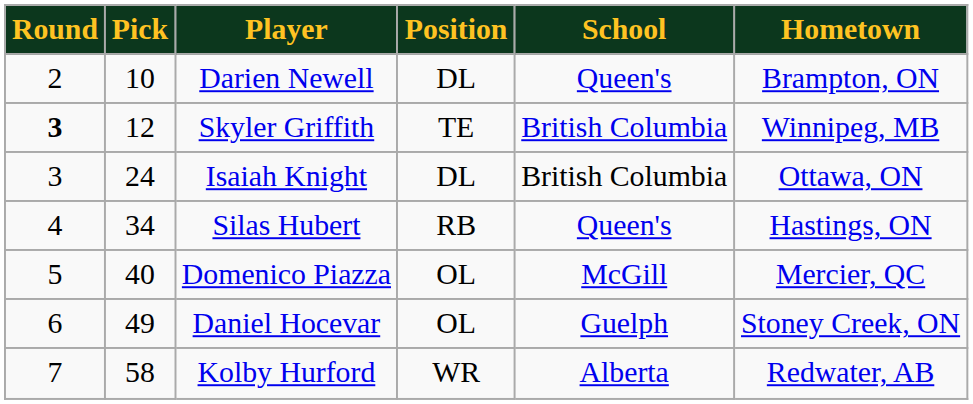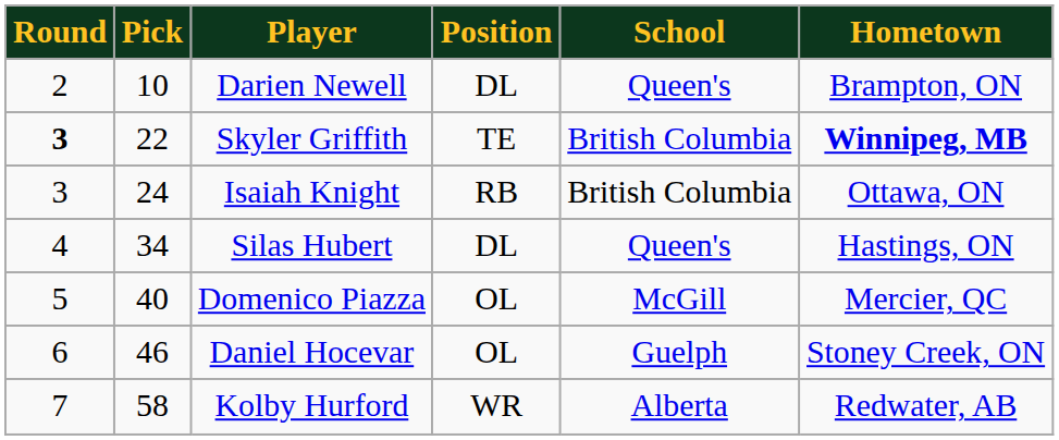Skyler Griffith | Pick: 12 -> 22
Skyler Griffith | Hometown: normal -> bold
Isaiah Knight | Position: DL -> RB
Silas Hubert | Position: RB -> DL
Daniel Hocevar | Pick: 49 -> 46
